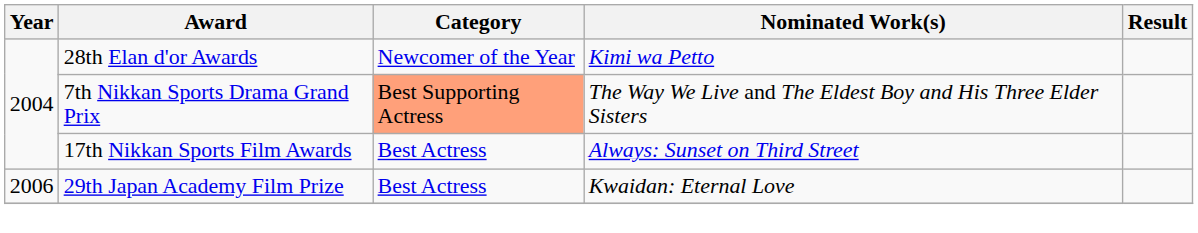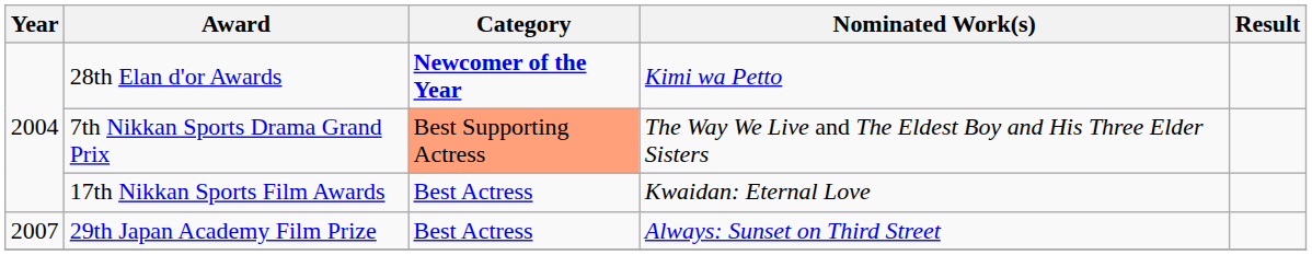28th Elan d'or Awards | Category: normal -> bold
17th Nikkan Sports Film Awards | Nominated Work(s): Always: Sunset on Third Street -> Kwaidan: Eternal Love
29th Japan Academy Film Prize | Year: 2006 -> 2007
29th Japan Academy Film Prize | Nominated Work(s): Kwaidan: Eternal Love -> Always: Sunset on Third Street
